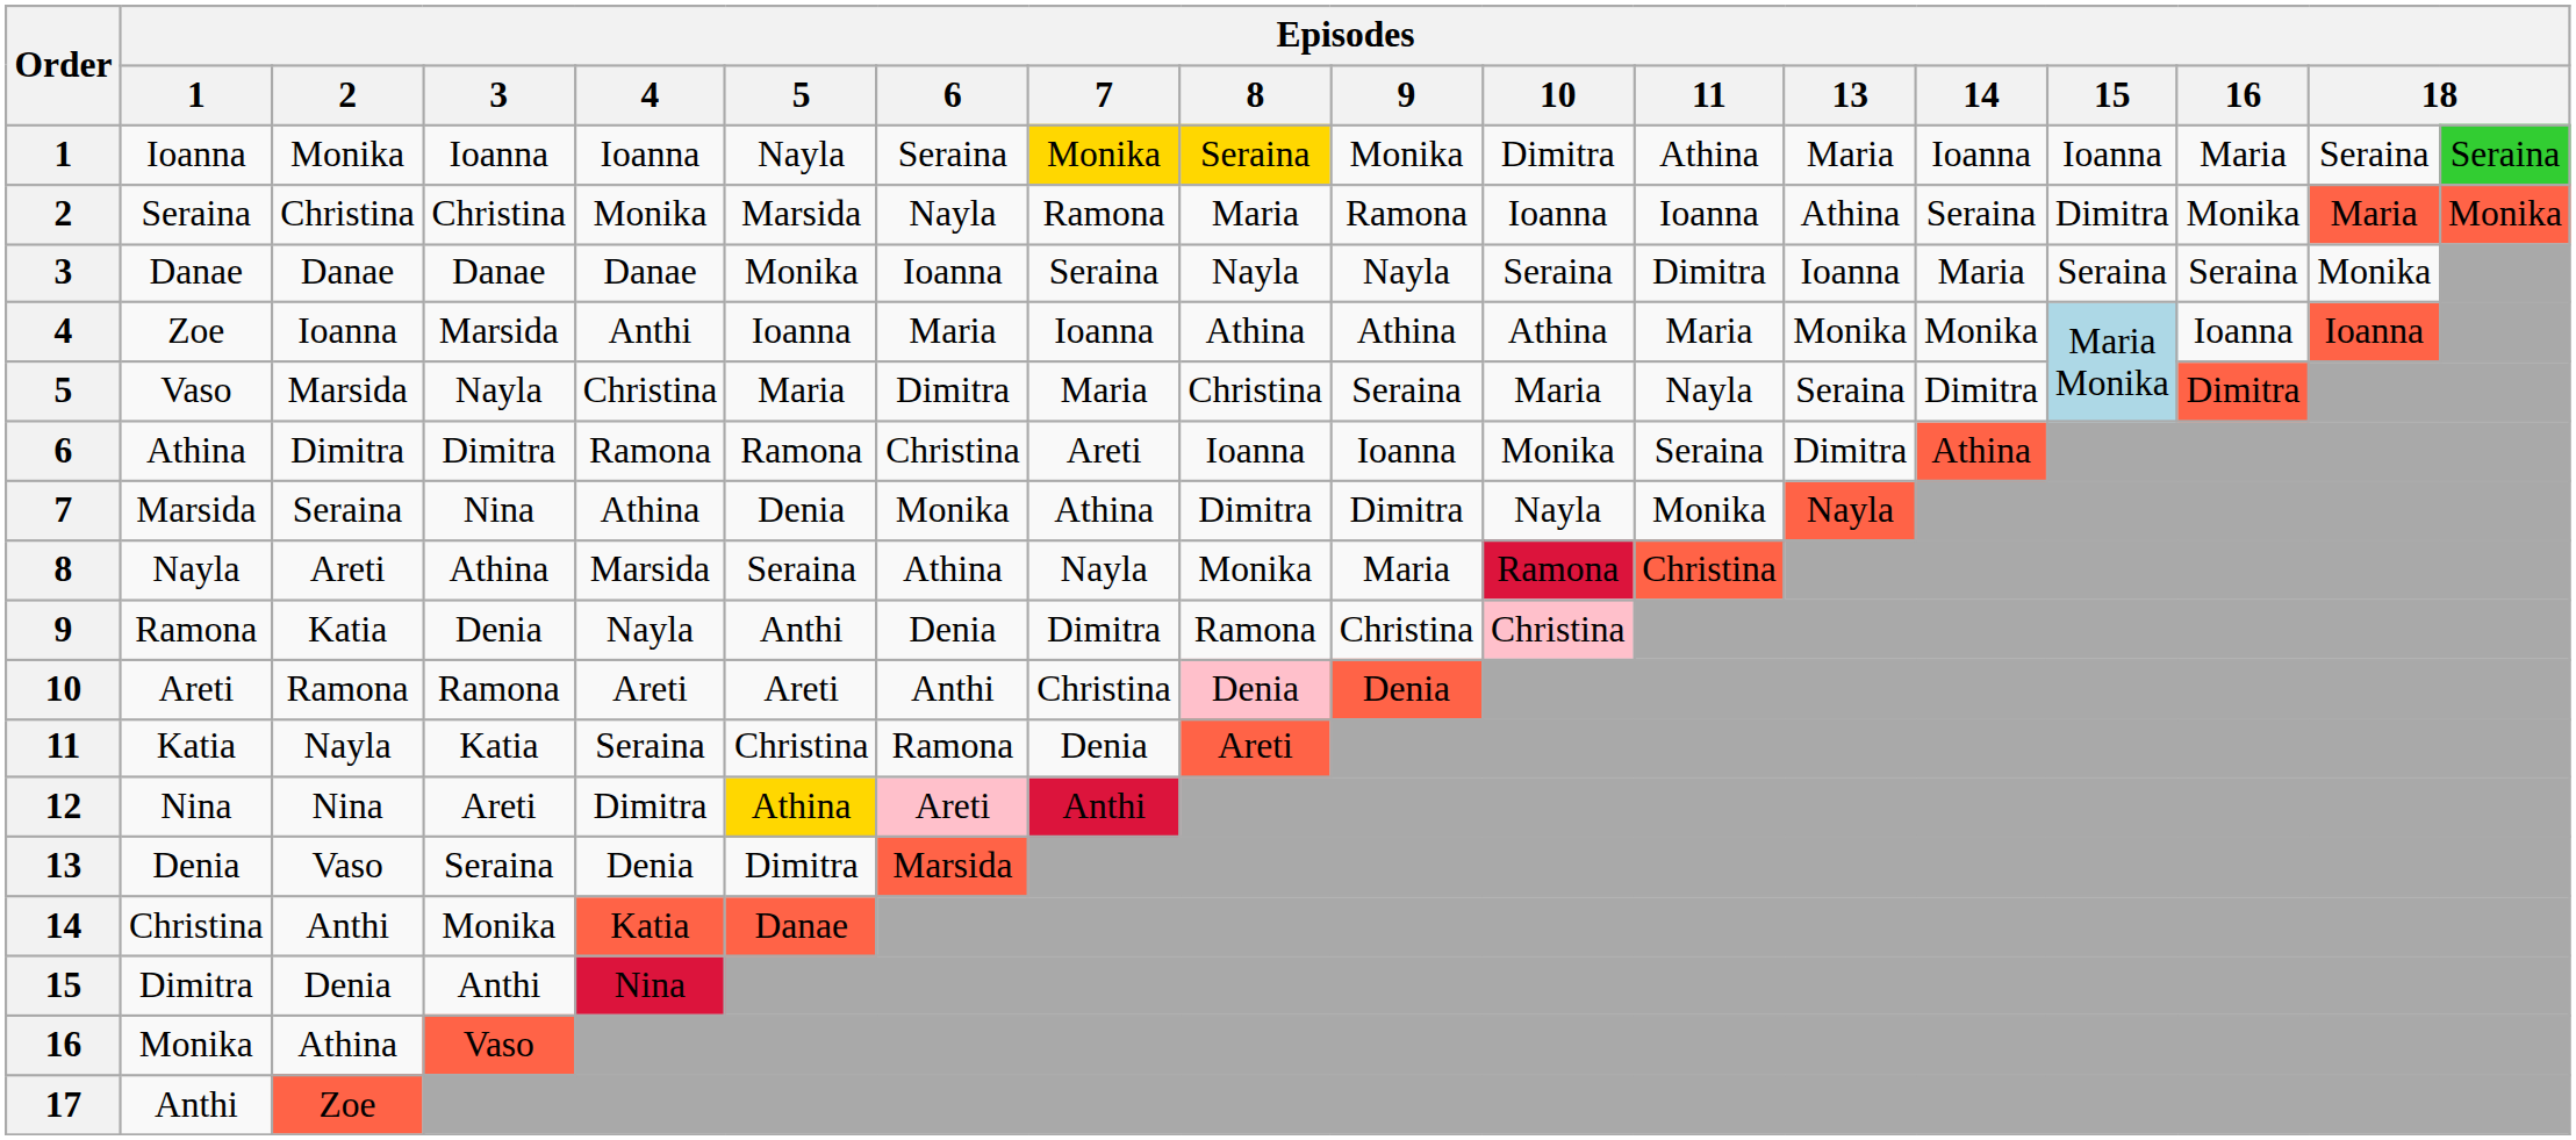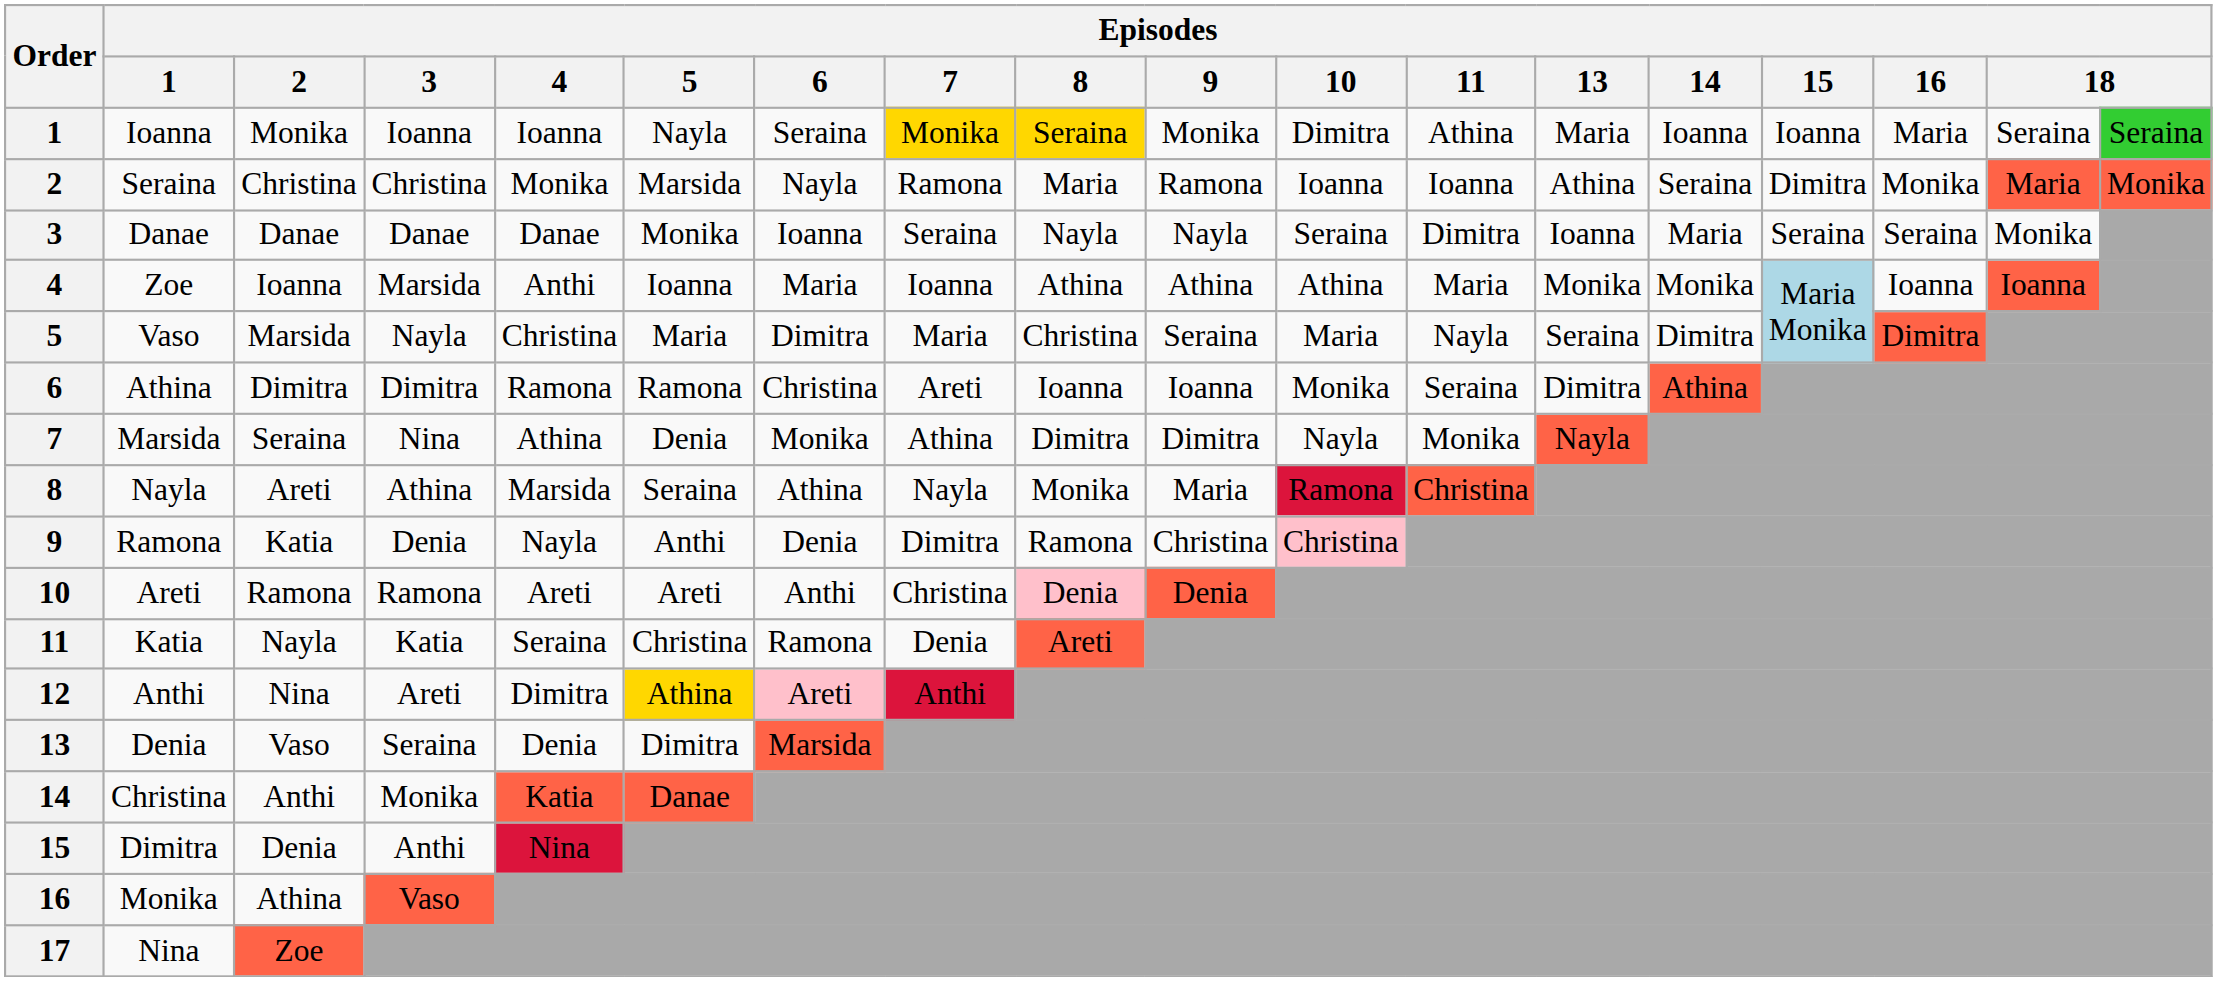12 | Episodes / 1: Nina -> Anthi
17 | Episodes / 1: Anthi -> Nina
